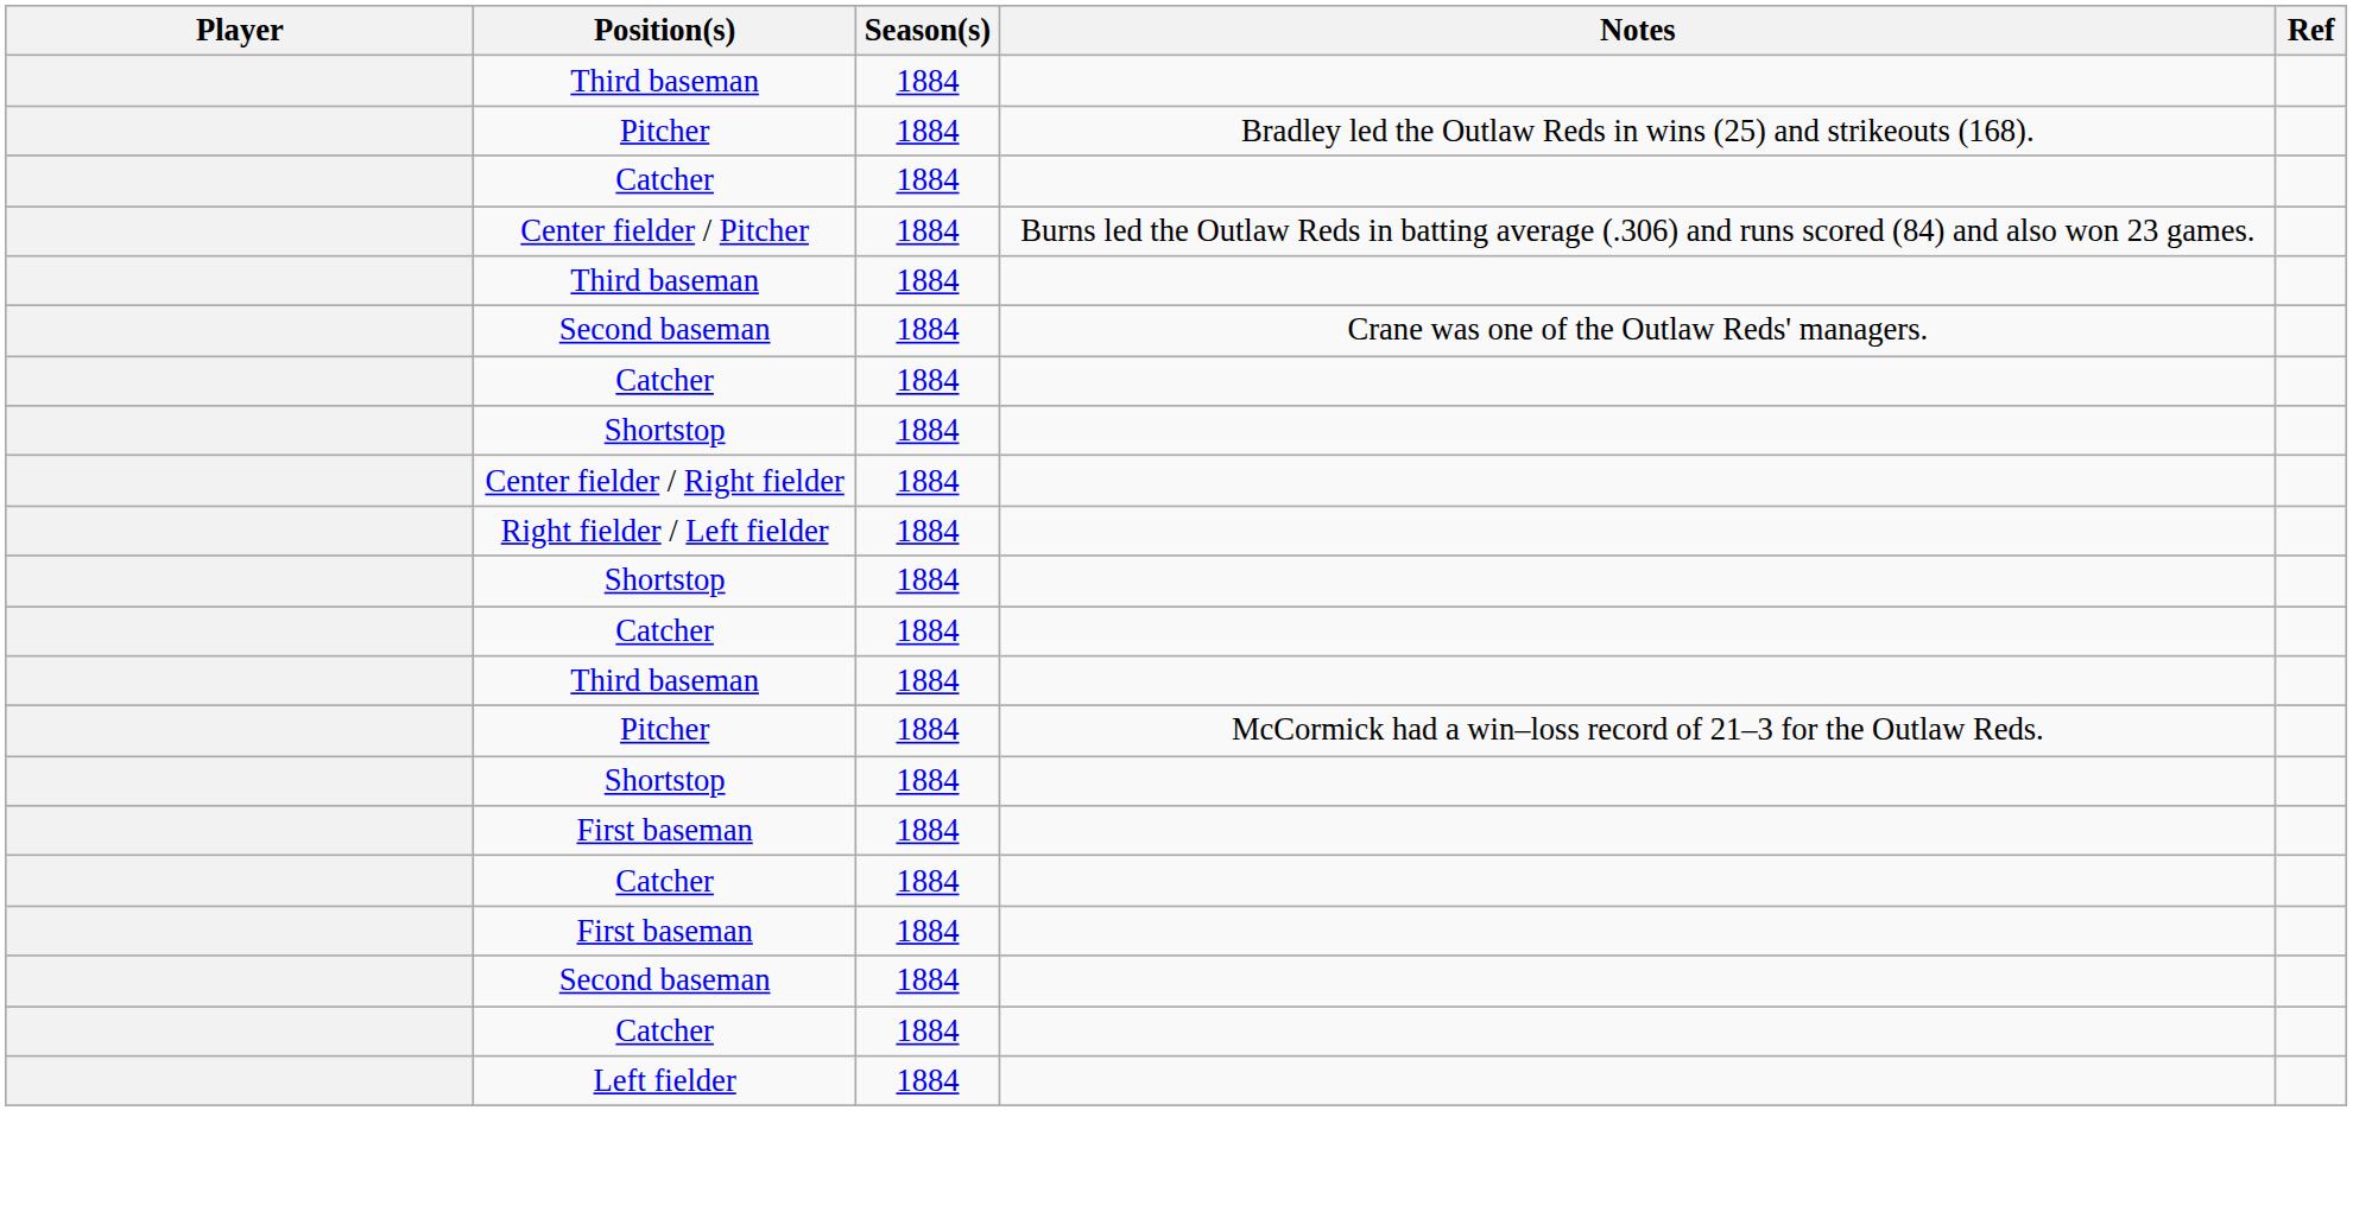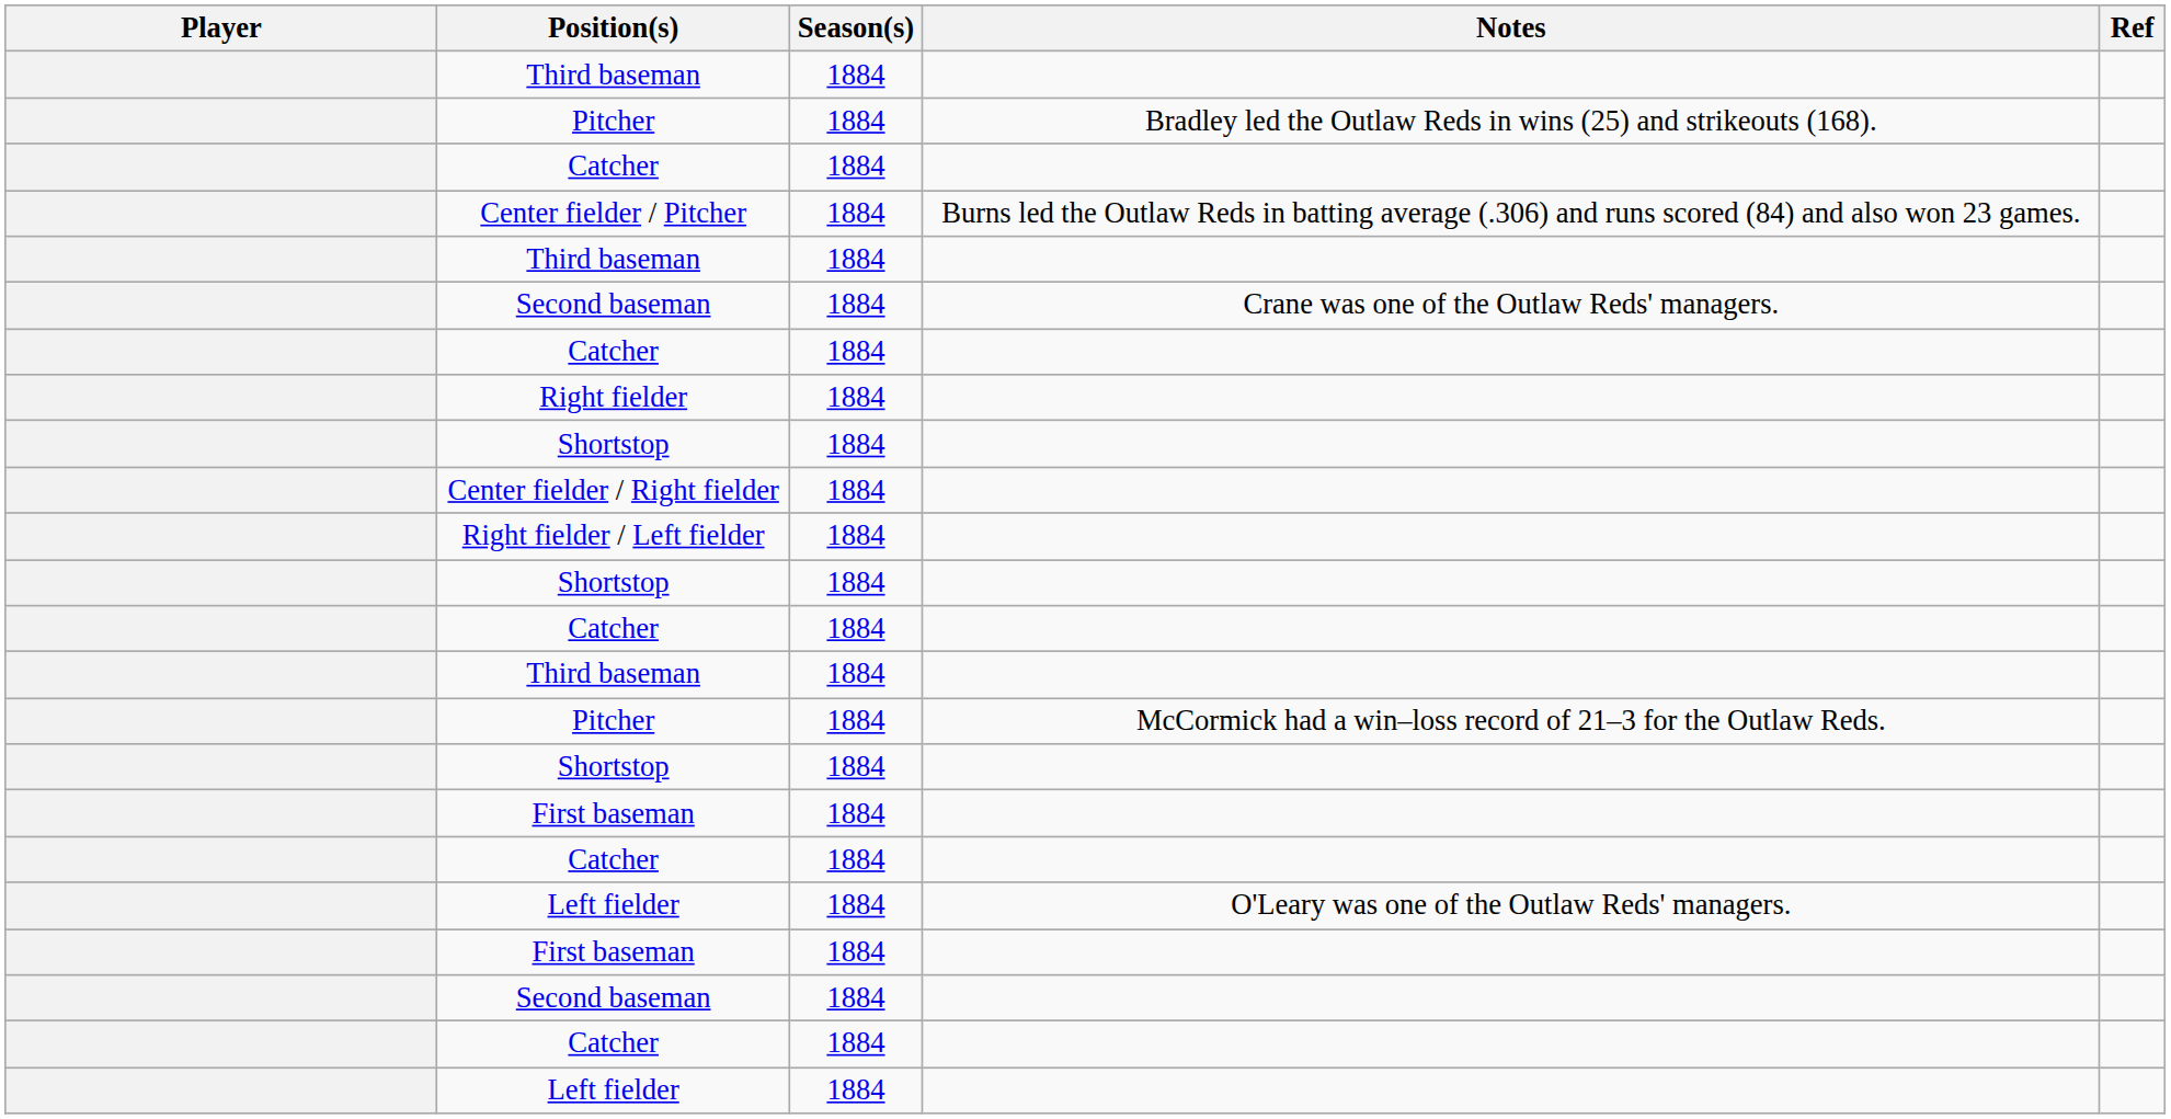+ row: Right fielder | 1884
+ row: Left fielder | 1884 | O'Leary was one of the Outlaw Reds' managers.
